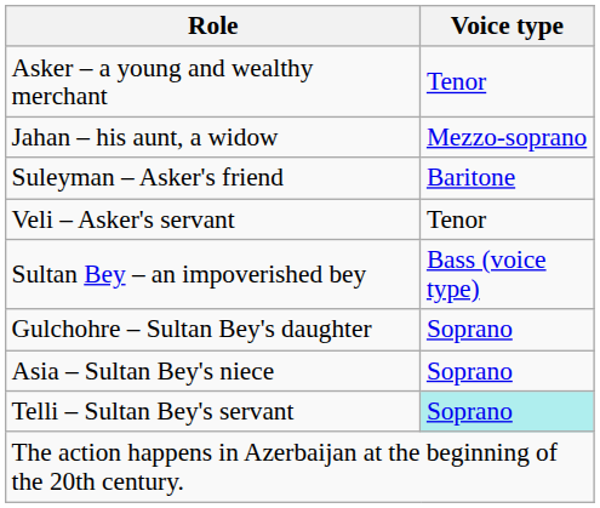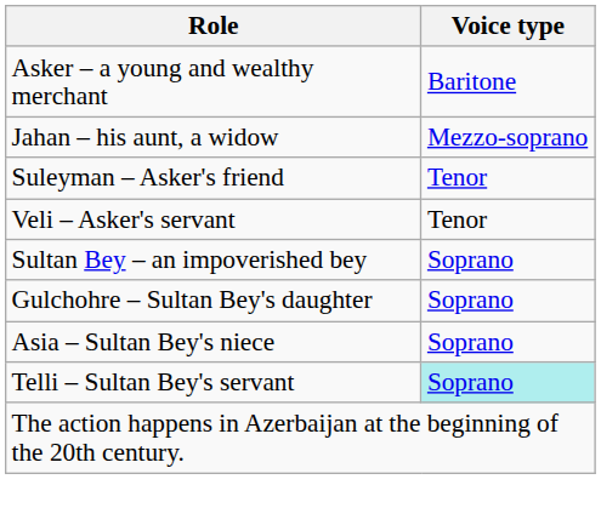Asker – a young and wealthy merchant | Voice type: Tenor -> Baritone
Suleyman – Asker's friend | Voice type: Baritone -> Tenor
Sultan Bey – an impoverished bey | Voice type: Bass (voice type) -> Soprano
